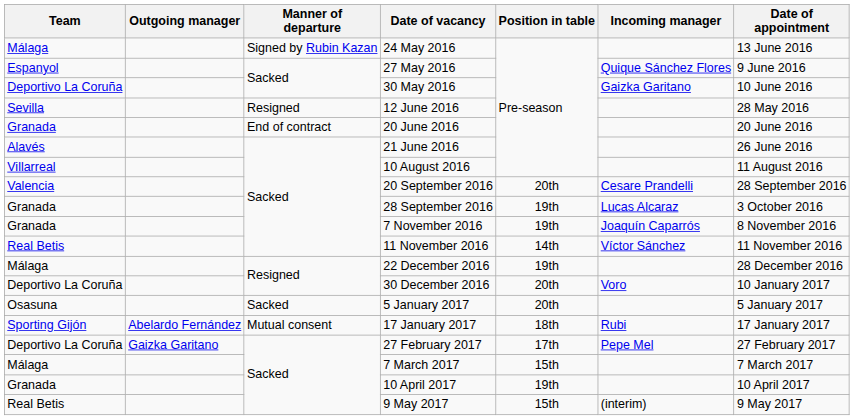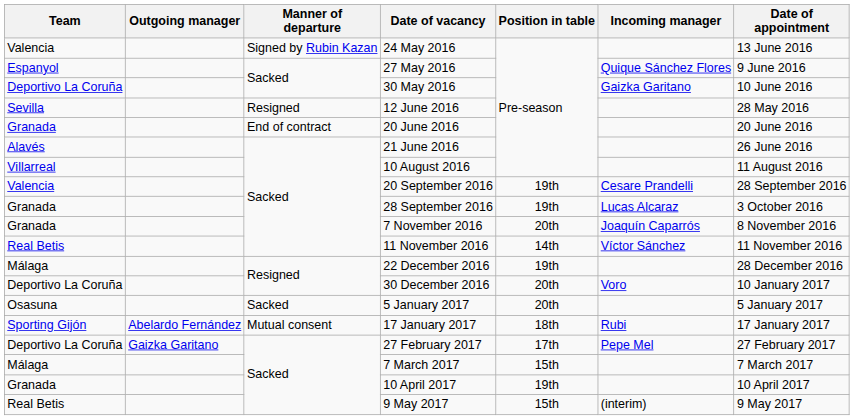24 May 2016 | Team: Málaga -> Valencia
20 September 2016 | Position in table: 20th -> 19th
7 November 2016 | Position in table: 19th -> 20th
